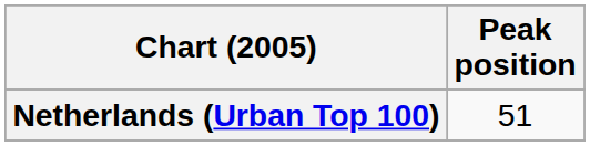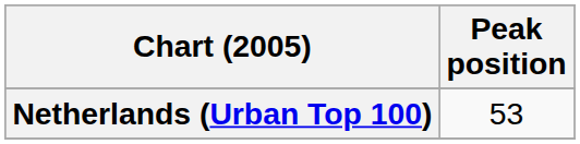Netherlands (Urban Top 100) | Peak position: 51 -> 53
